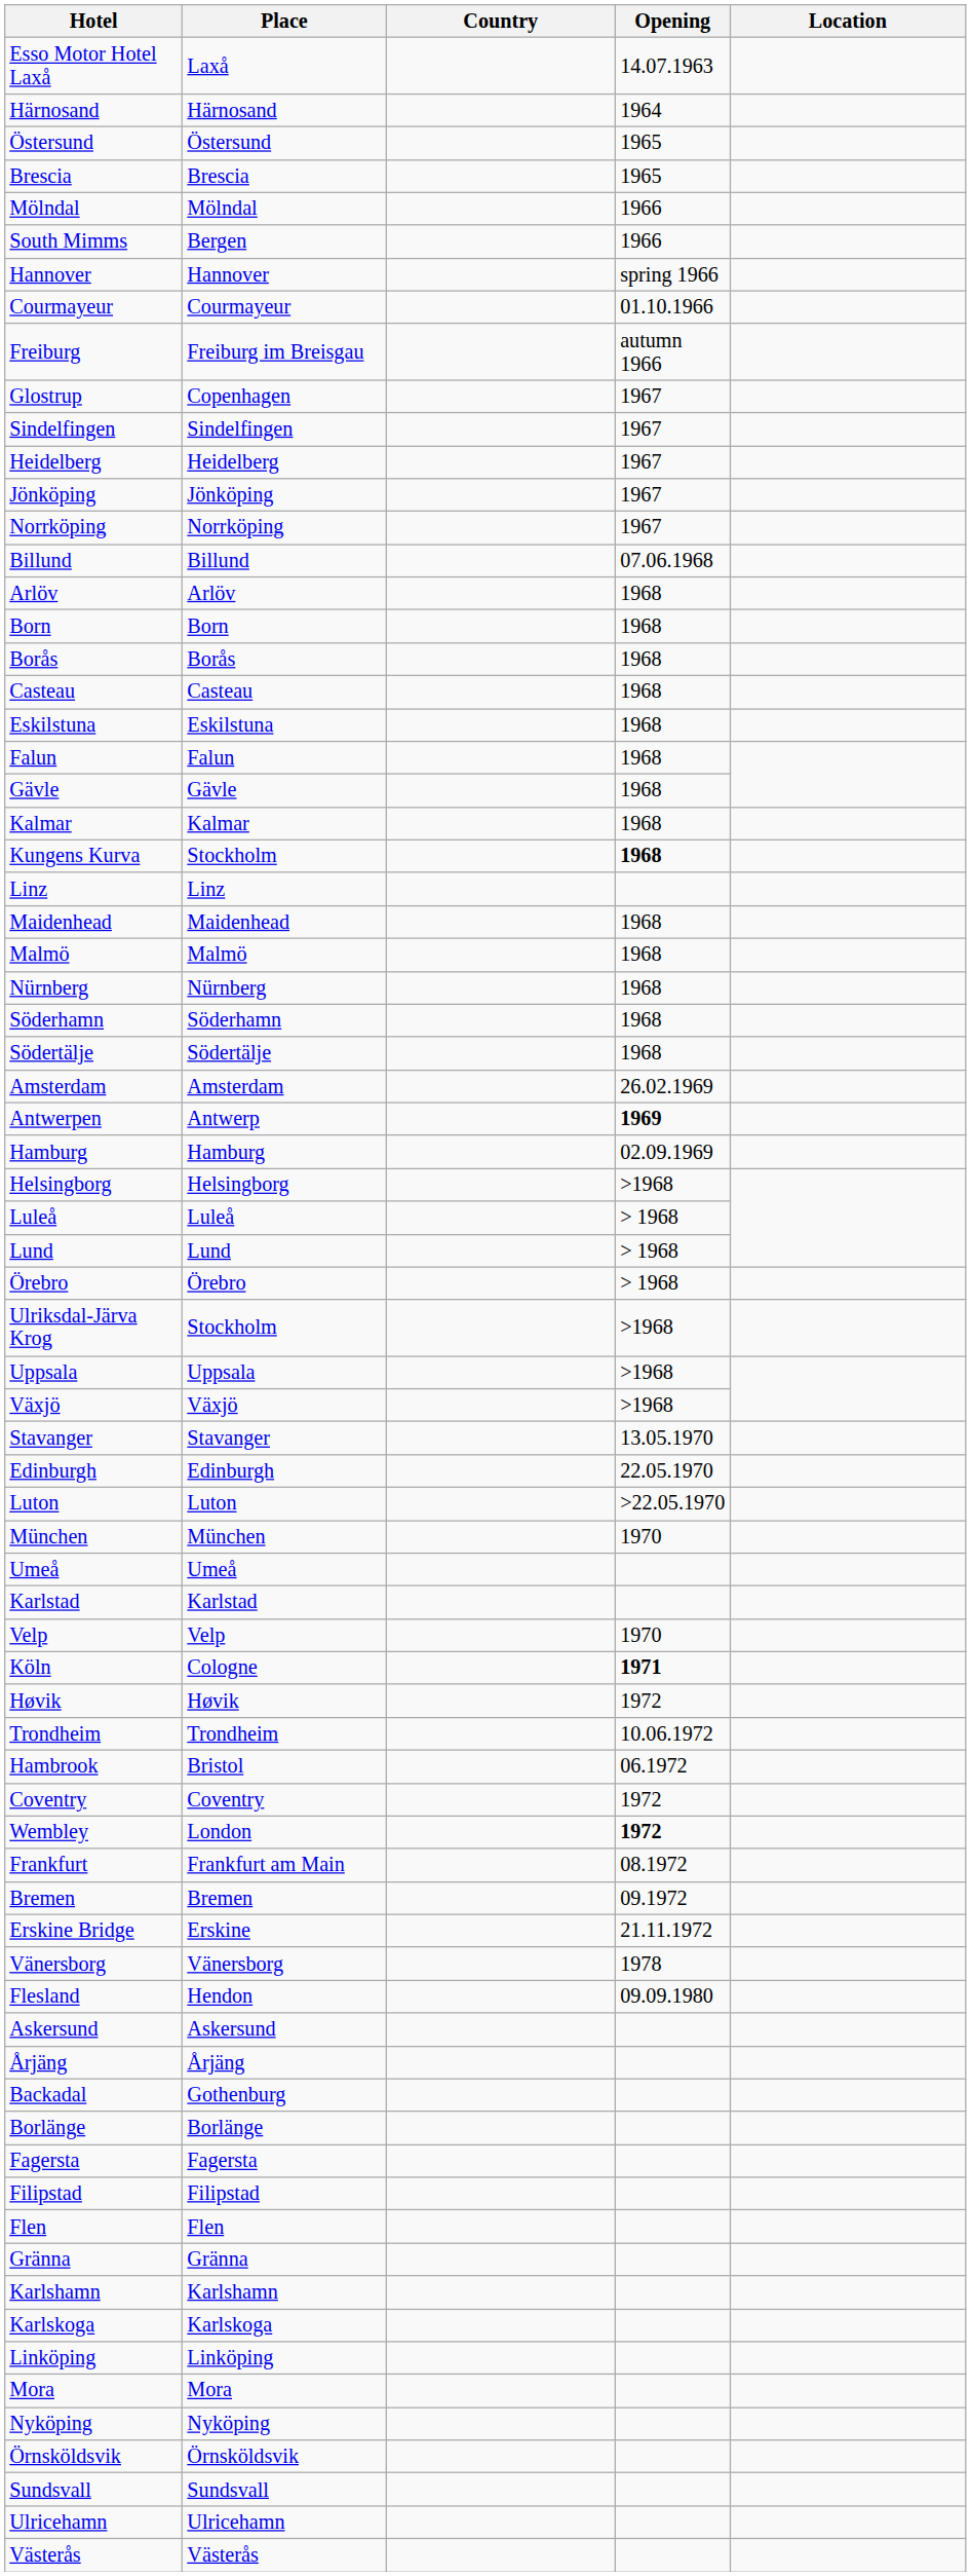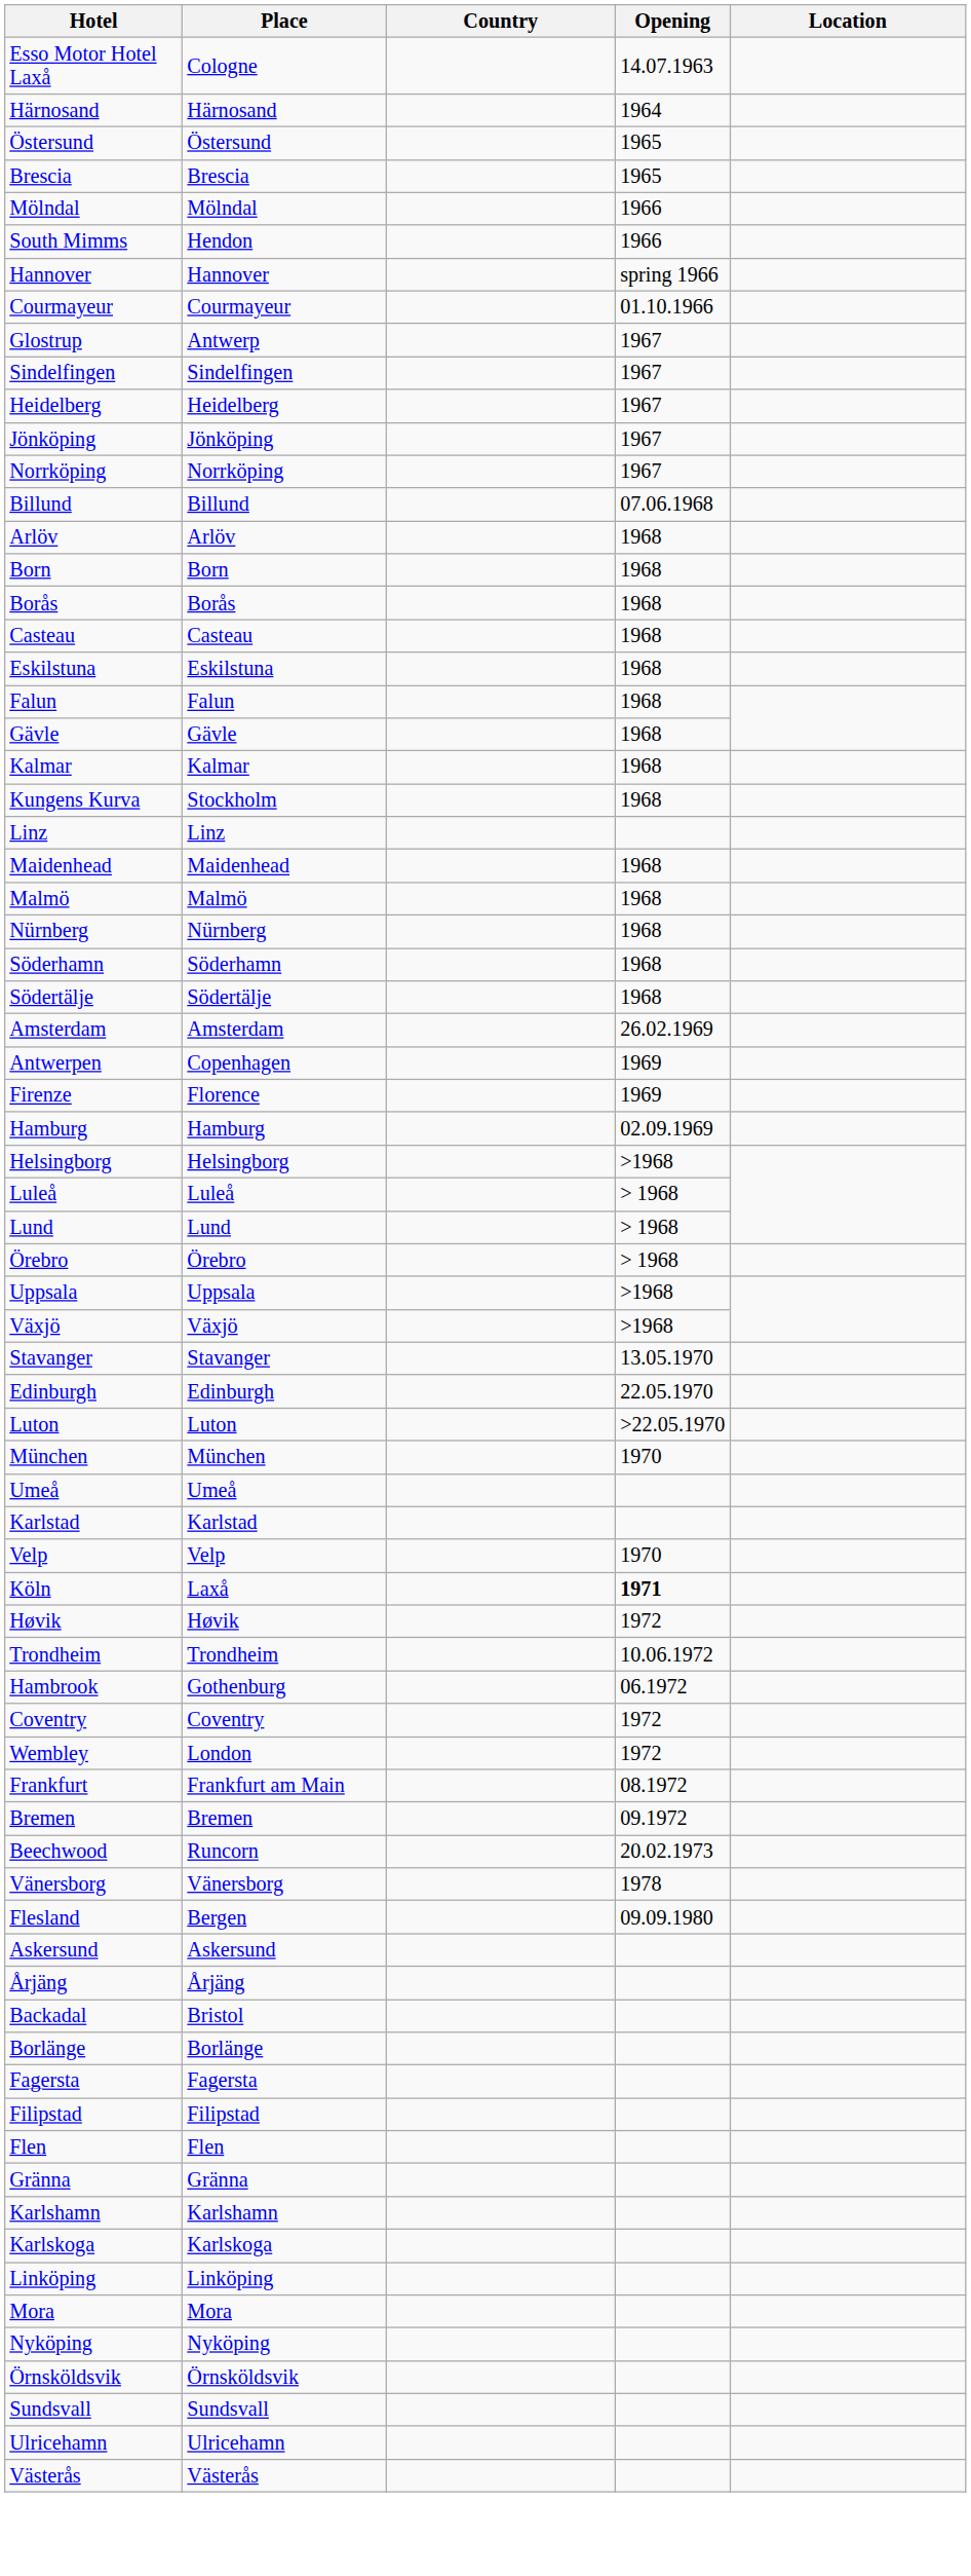Esso Motor Hotel Laxå | Place: Laxå -> Cologne
South Mimms | Place: Bergen -> Hendon
- row: Freiburg | Freiburg im Breisgau | autumn 1966
Glostrup | Place: Copenhagen -> Antwerp
Kungens Kurva | Opening: bold -> normal
Antwerpen | Place: Antwerp -> Copenhagen
Antwerpen | Opening: bold -> normal
+ row: Firenze | Florence | 1969
- row: Ulriksdal-Järva Krog | Stockholm | >1968
Köln | Place: Cologne -> Laxå
Hambrook | Place: Bristol -> Gothenburg
Wembley | Opening: bold -> normal
- row: Erskine Bridge | Erskine | 21.11.1972
+ row: Beechwood | Runcorn | 20.02.1973
Flesland | Place: Hendon -> Bergen
Backadal | Place: Gothenburg -> Bristol
